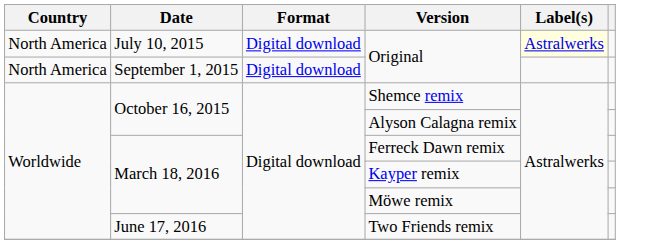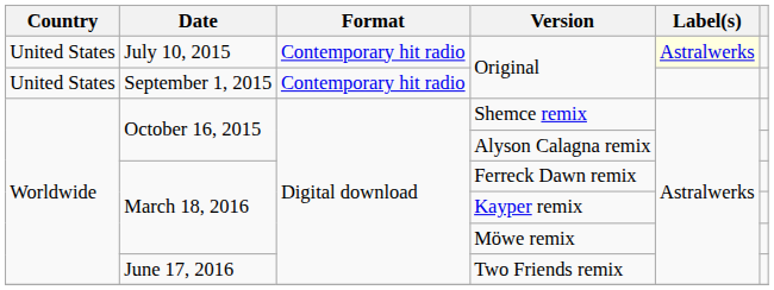July 10, 2015 / Original | Country: North America -> United States
July 10, 2015 / Original | Format: Digital download -> Contemporary hit radio
September 1, 2015 / Original | Country: North America -> United States
September 1, 2015 / Original | Format: Digital download -> Contemporary hit radio
